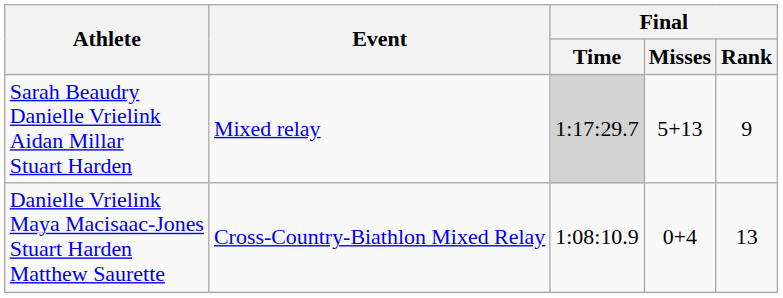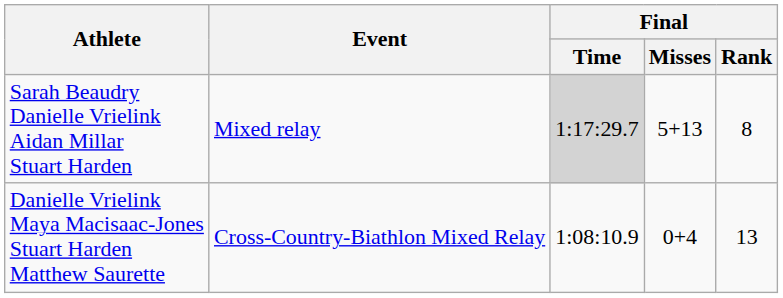Sarah Beaudry Danielle Vrielink Aidan Millar Stuart Harden | Final / Rank: 9 -> 8
